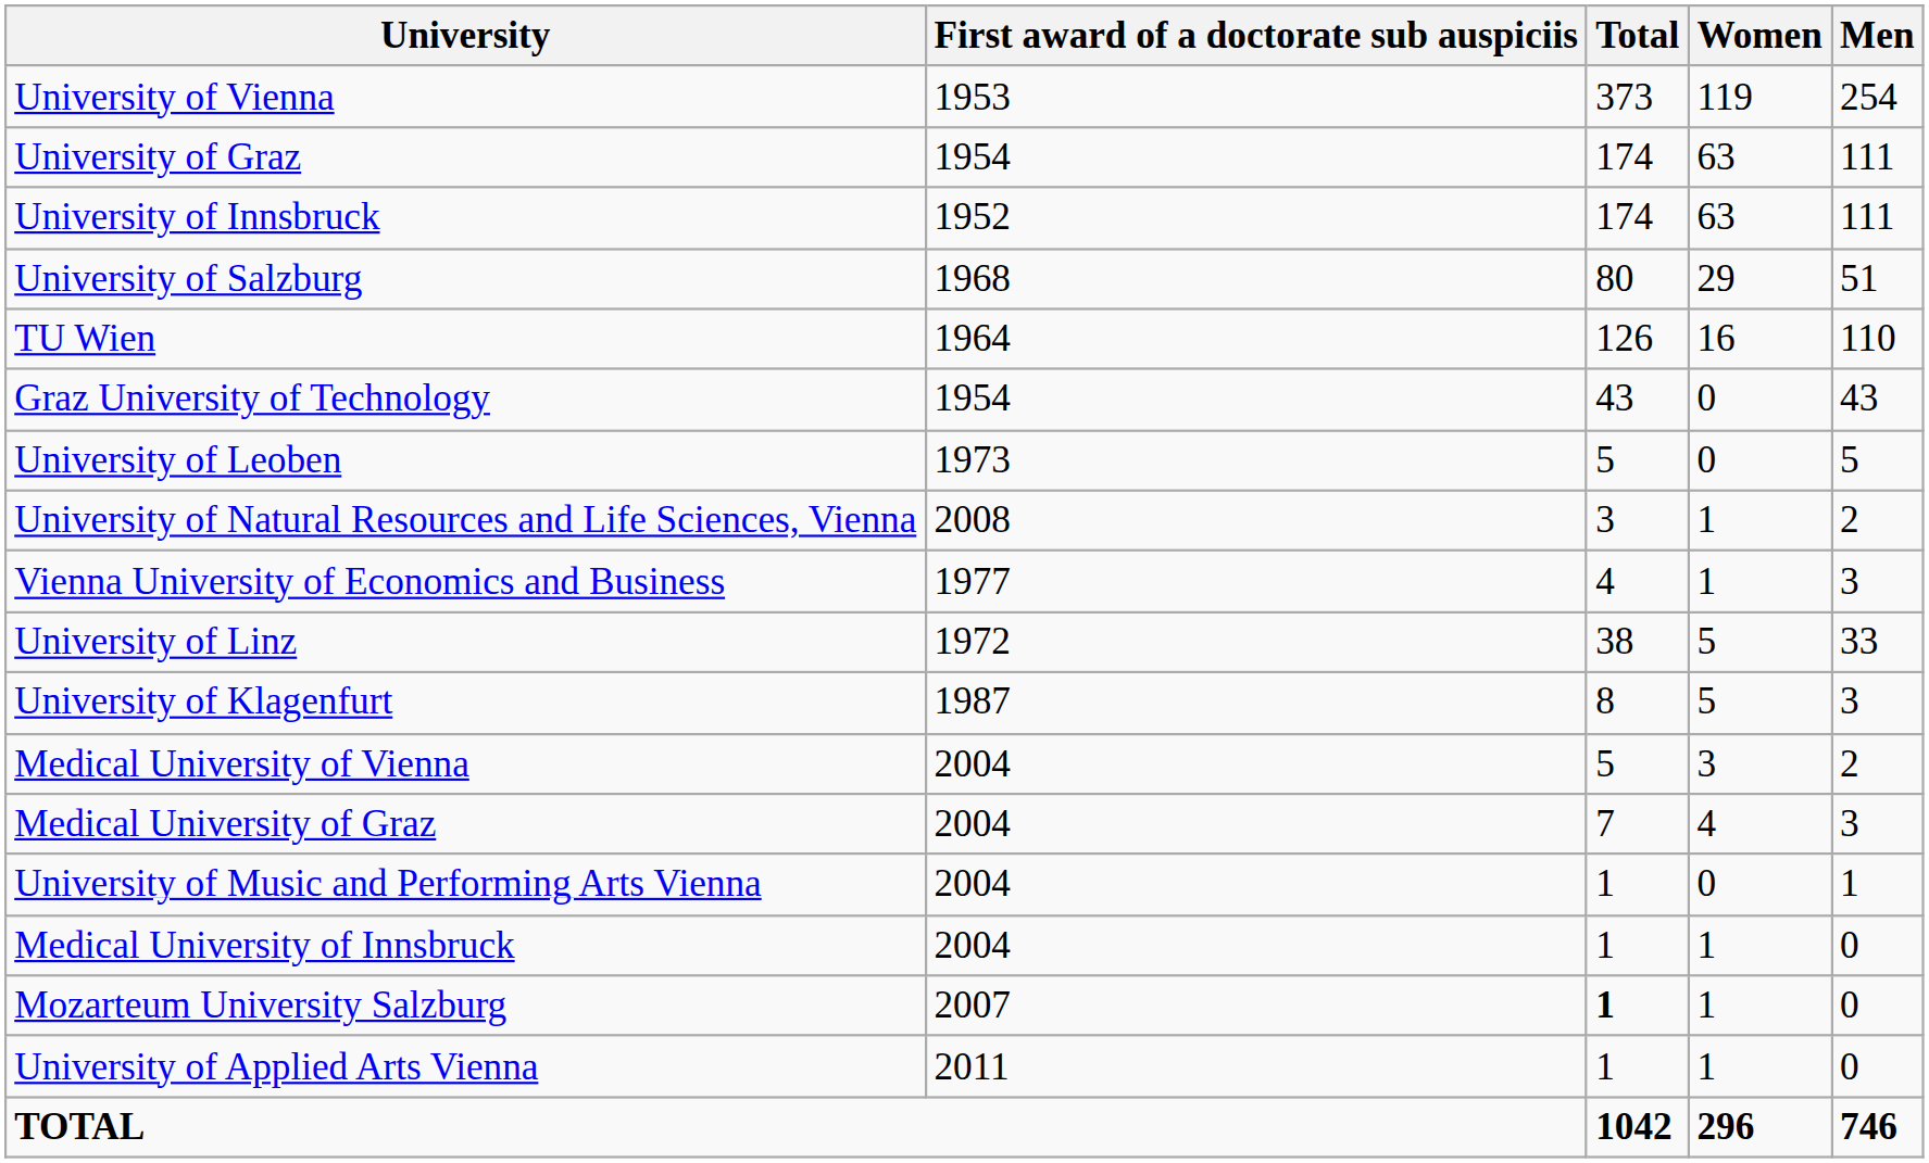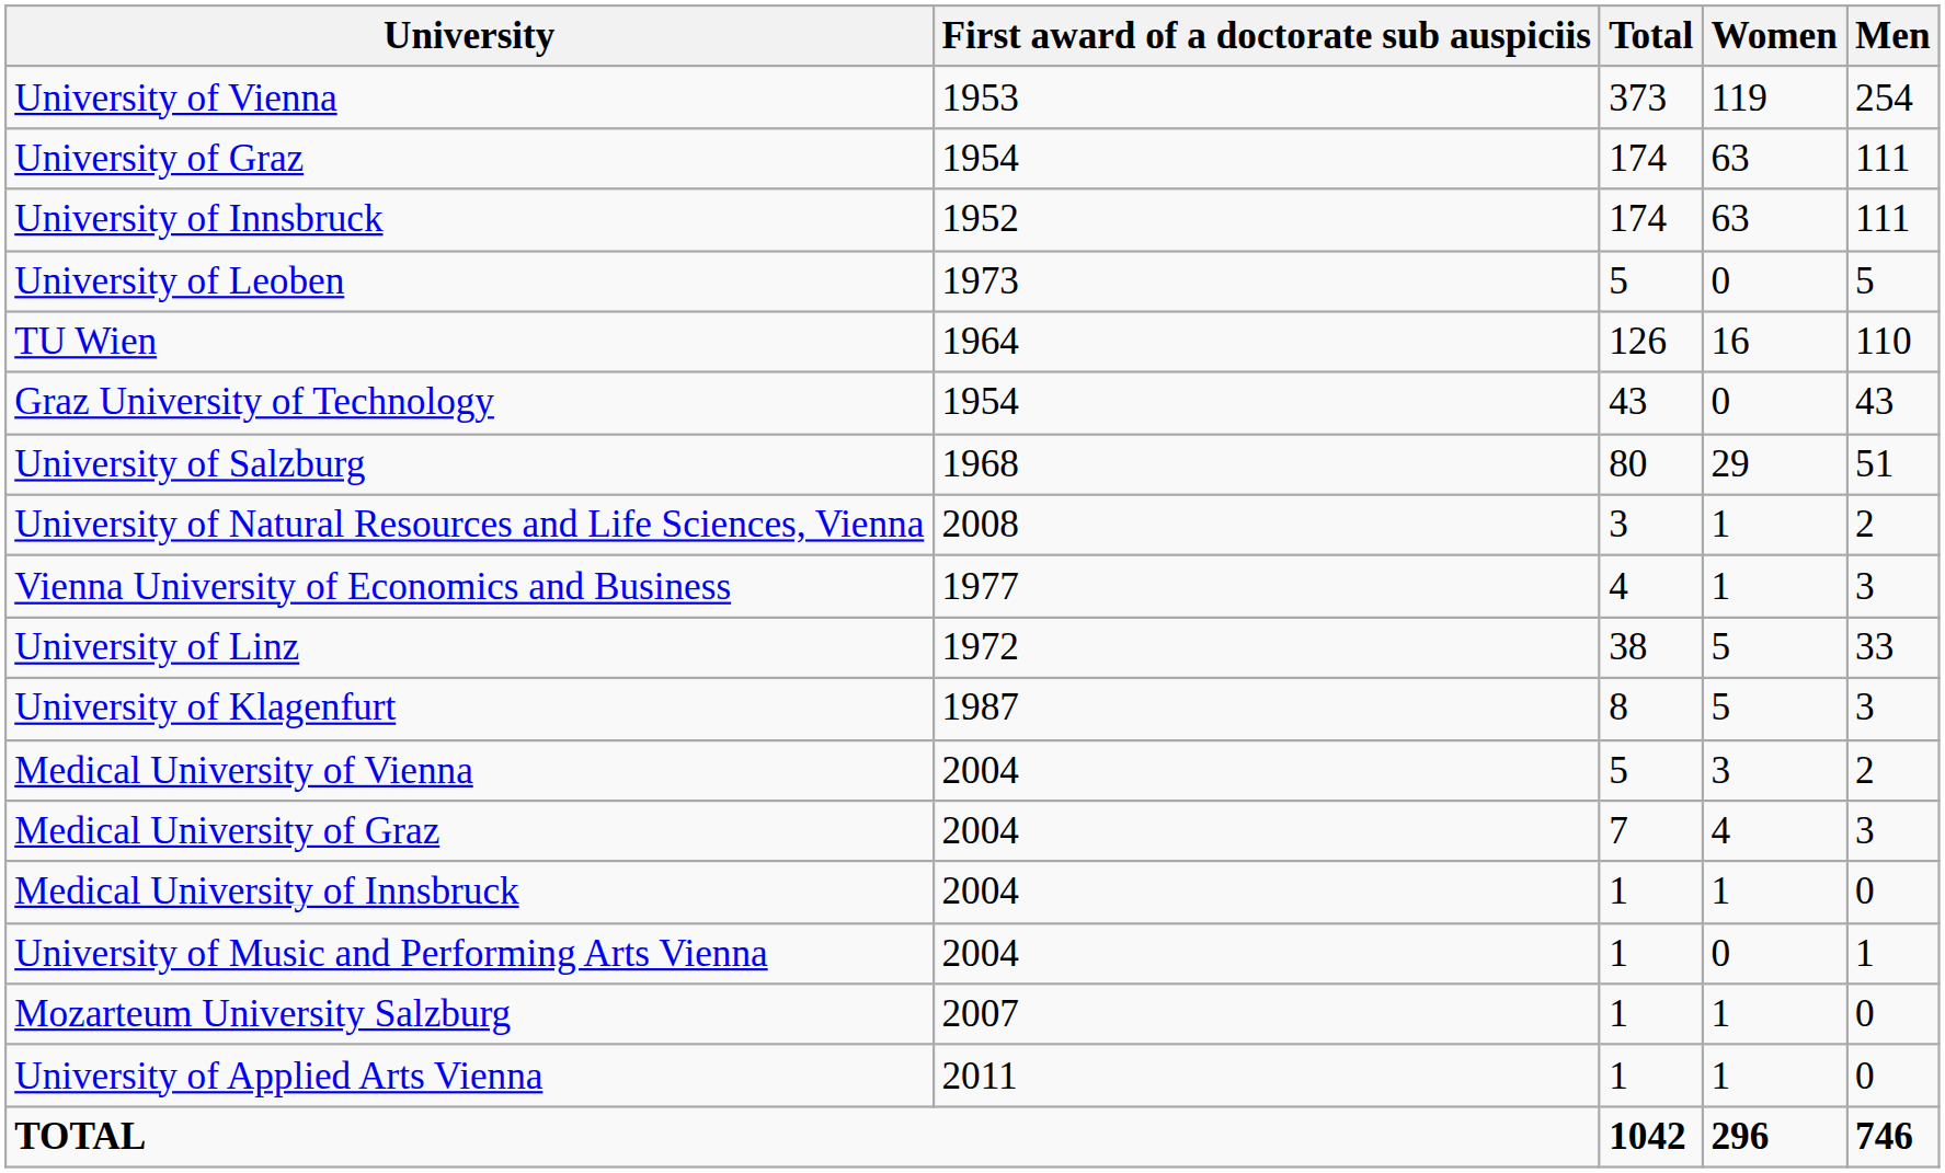rows swapped: University of Salzburg <-> University of Leoben
rows swapped: Medical University of Innsbruck <-> University of Music and Performing Arts Vienna
Mozarteum University Salzburg | Total: bold -> normal
